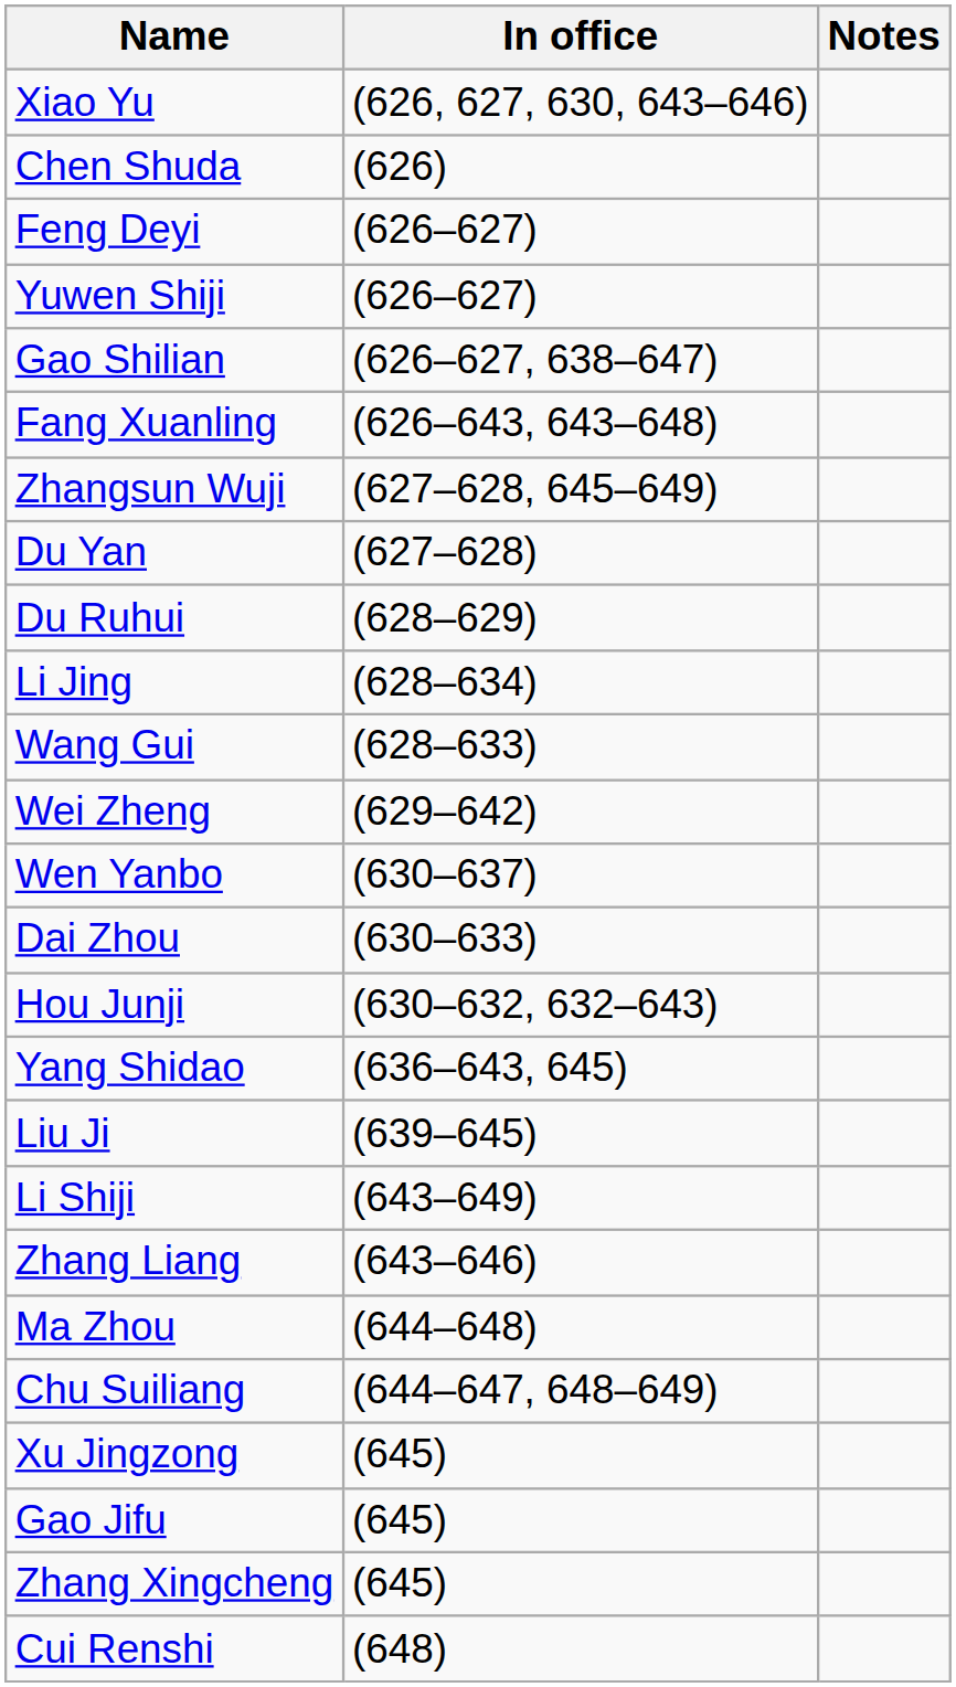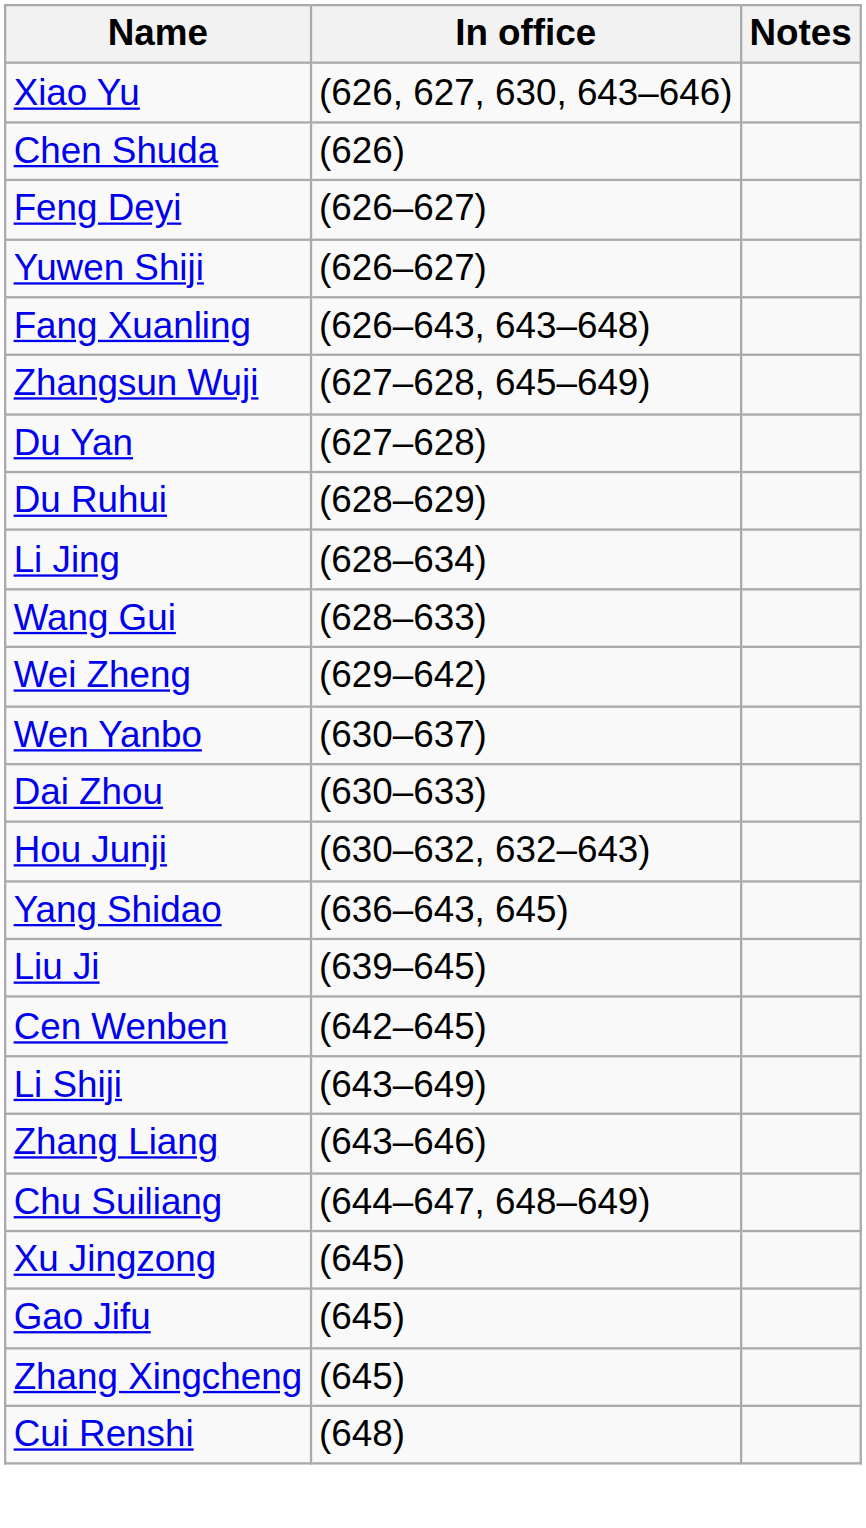- row: Gao Shilian | (626–627, 638–647)
+ row: Cen Wenben | (642–645)
- row: Ma Zhou | (644–648)
